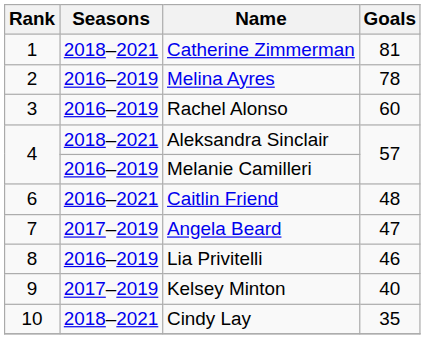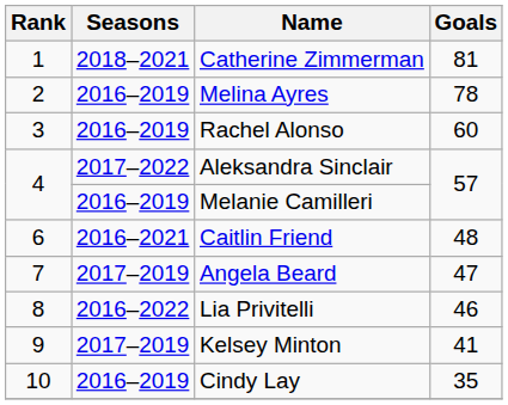Aleksandra Sinclair | Seasons: 2018–2021 -> 2017–2022
Lia Privitelli | Seasons: 2016–2019 -> 2016–2022
Kelsey Minton | Goals: 40 -> 41
Cindy Lay | Seasons: 2018–2021 -> 2016–2019
